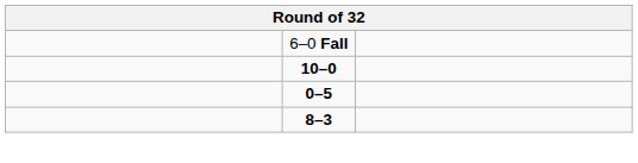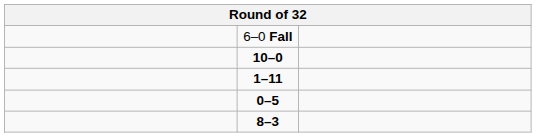+ row: 1–11
